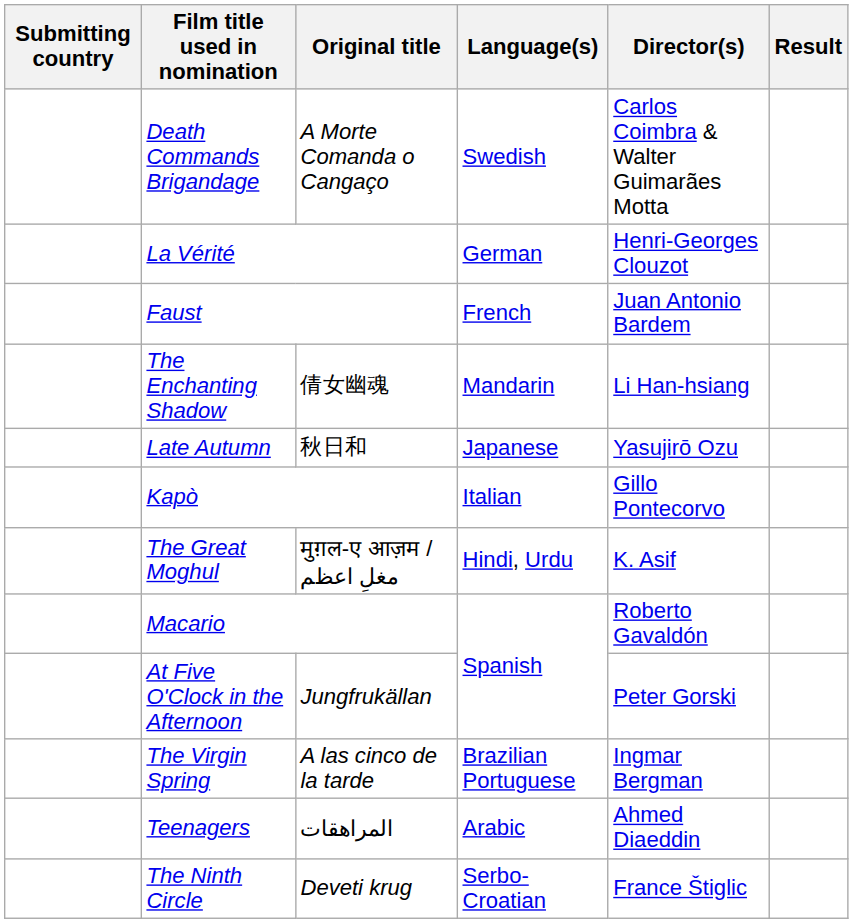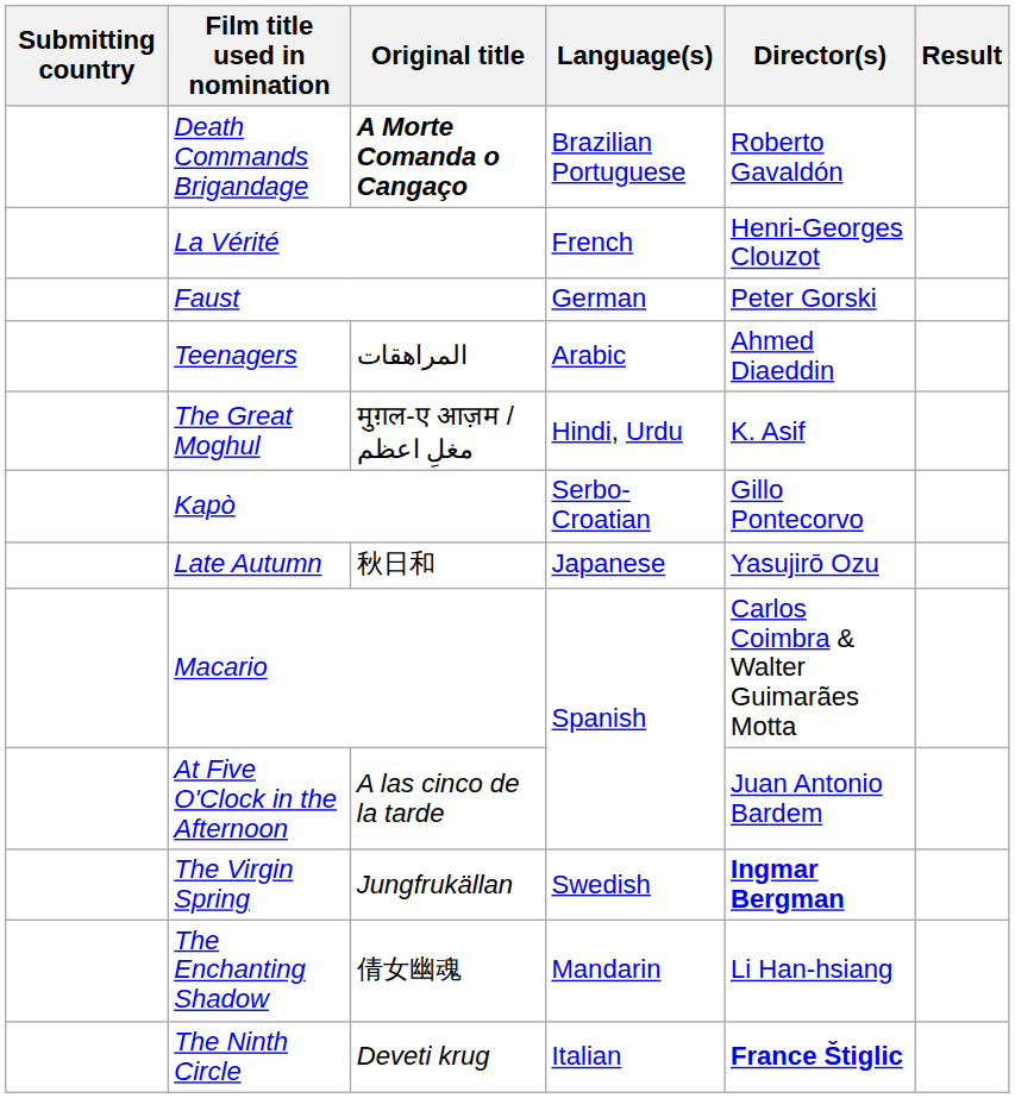Death Commands Brigandage | Original title: normal -> bold
Death Commands Brigandage | Language(s): Swedish -> Brazilian Portuguese
Death Commands Brigandage | Director(s): Carlos Coimbra & Walter Guimarães Motta -> Roberto Gavaldón
La Vérité | Language(s): German -> French
Faust | Language(s): French -> German
Faust | Director(s): Juan Antonio Bardem -> Peter Gorski
rows swapped: The Enchanting Shadow <-> Teenagers
rows swapped: The Great Moghul <-> Late Autumn
Kapò | Language(s): Italian -> Serbo-Croatian
Macario | Director(s): Roberto Gavaldón -> Carlos Coimbra & Walter Guimarães Motta
At Five O'Clock in the Afternoon | Original title: Jungfrukällan -> A las cinco de la tarde
At Five O'Clock in the Afternoon | Director(s): Peter Gorski -> Juan Antonio Bardem
The Virgin Spring | Original title: A las cinco de la tarde -> Jungfrukällan
The Virgin Spring | Language(s): Brazilian Portuguese -> Swedish
The Virgin Spring | Director(s): normal -> bold
The Ninth Circle | Language(s): Serbo-Croatian -> Italian
The Ninth Circle | Director(s): normal -> bold
